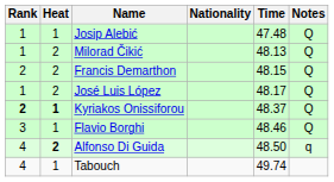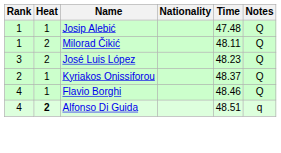Milorad Čikić | Time: 48.13 -> 48.11
- row: 2 | 2 | Francis Demarthon | 48.15 | Q
José Luis López | Rank: 1 -> 3
José Luis López | Time: 48.17 -> 48.23
Kyriakos Onissiforou | Rank: bold -> normal
Kyriakos Onissiforou | Heat: bold -> normal
Flavio Borghi | Rank: 3 -> 4
Alfonso Di Guida | Time: 48.50 -> 48.51
- row: 4 | 1 | Tabouch | 49.74
